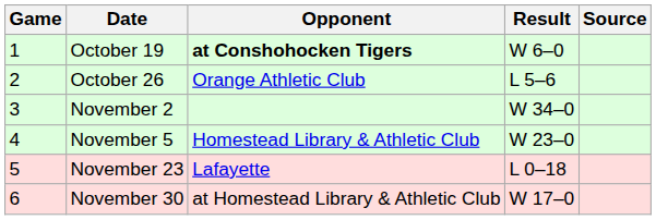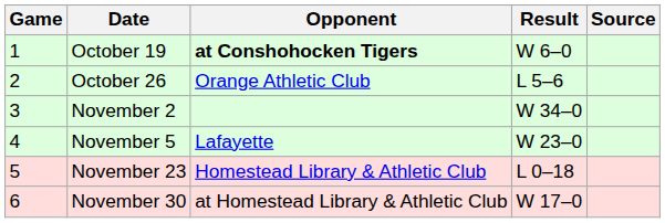November 5 | Opponent: Homestead Library & Athletic Club -> Lafayette
November 23 | Opponent: Lafayette -> Homestead Library & Athletic Club
